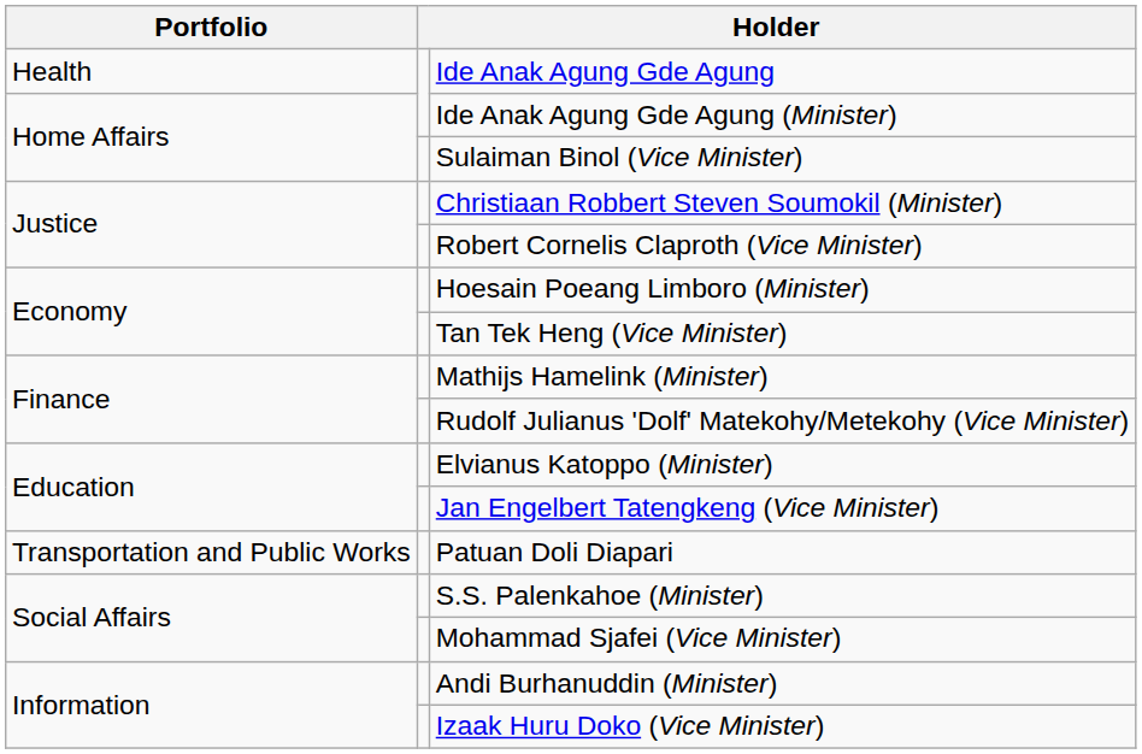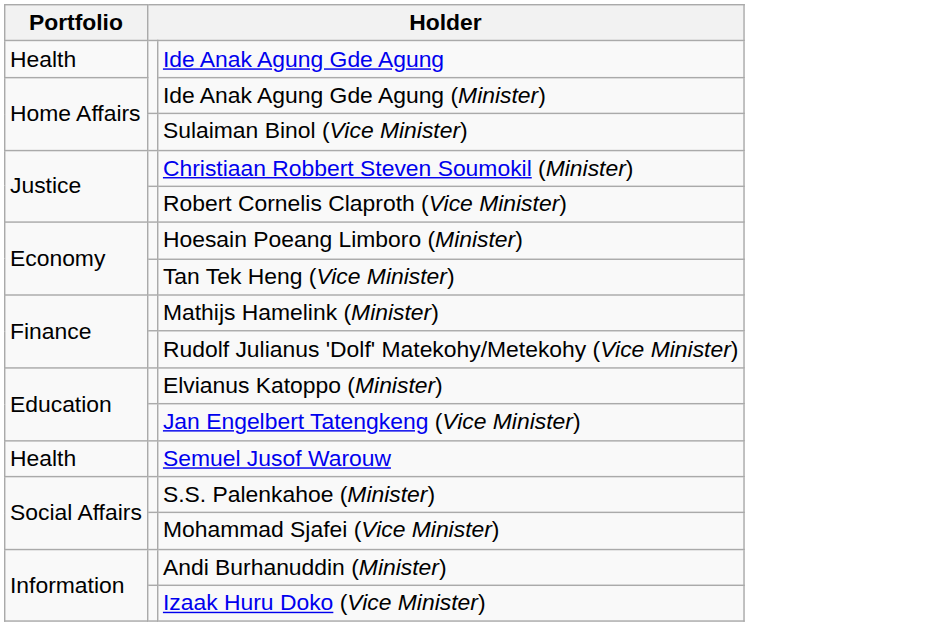+ row: Health | Semuel Jusof Warouw
- row: Transportation and Public Works | Patuan Doli Diapari
